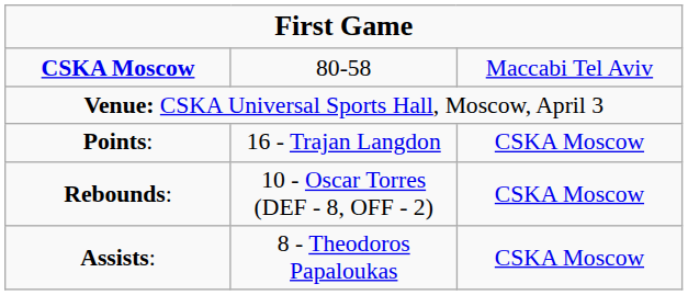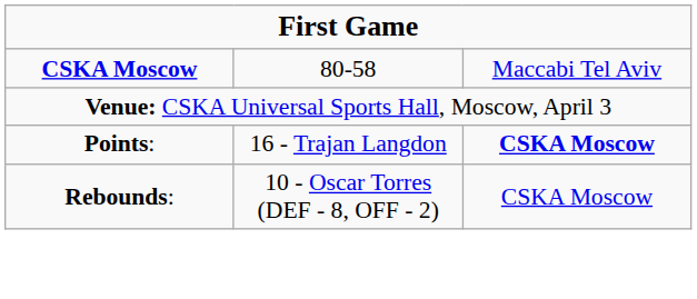Points: | column 3: normal -> bold
- row: Assists: | 8 - Theodoros Papaloukas | CSKA Moscow
